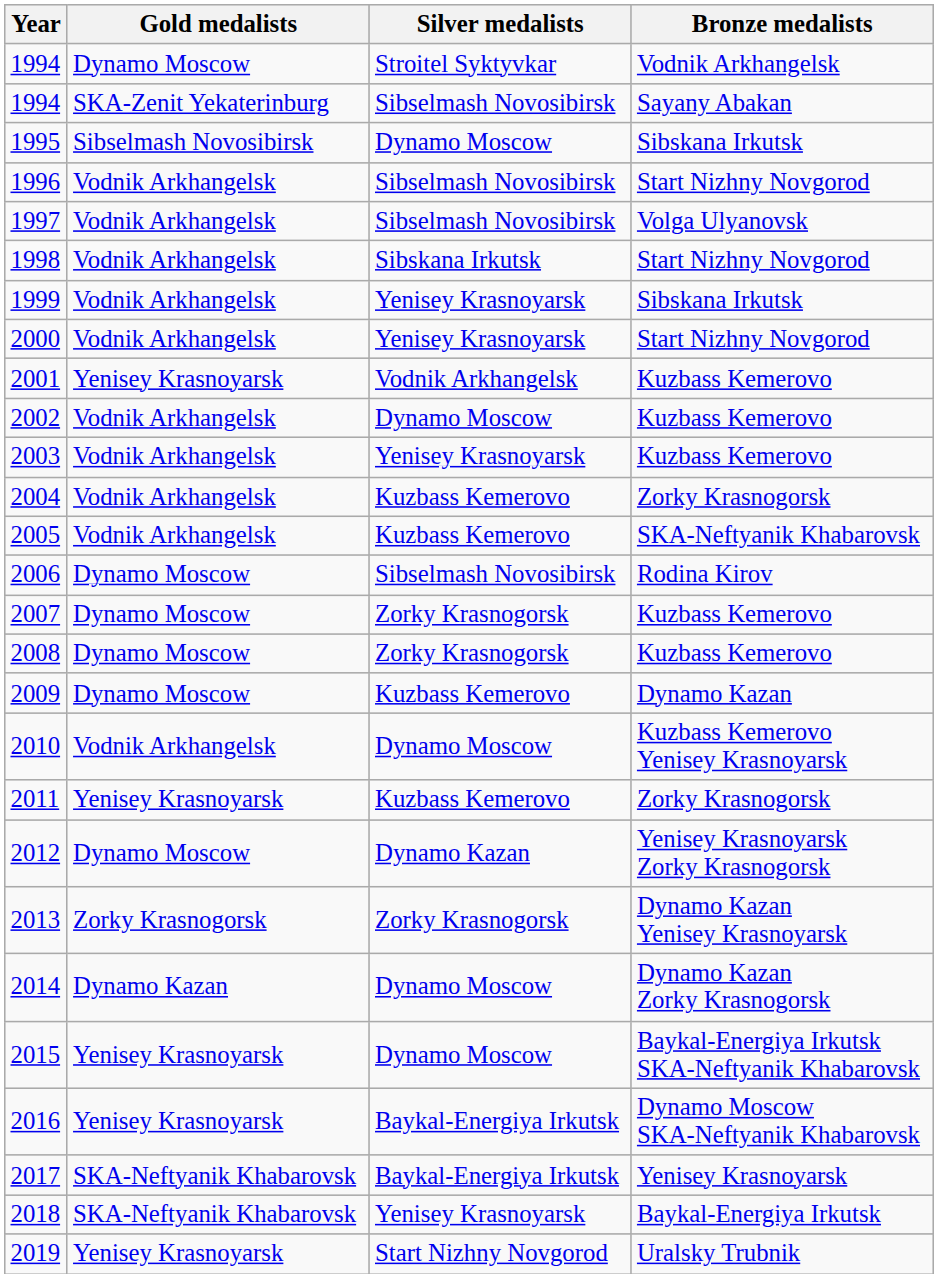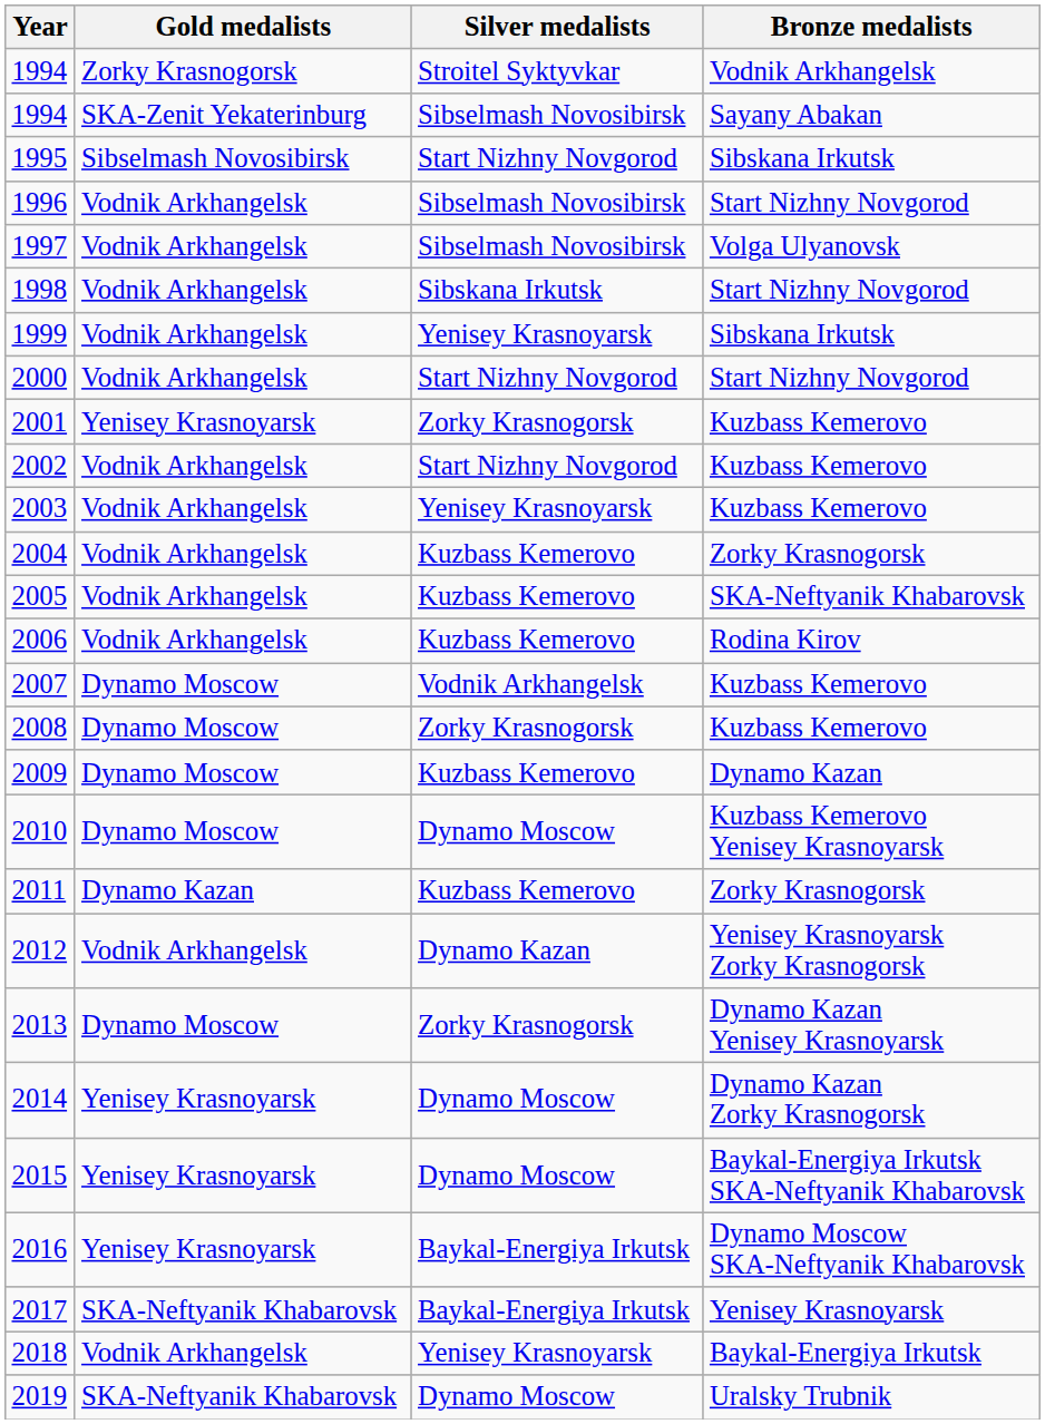1994 / Vodnik Arkhangelsk | Gold medalists: Dynamo Moscow -> Zorky Krasnogorsk
1995 | Silver medalists: Dynamo Moscow -> Start Nizhny Novgorod
2000 | Silver medalists: Yenisey Krasnoyarsk -> Start Nizhny Novgorod
2001 | Silver medalists: Vodnik Arkhangelsk -> Zorky Krasnogorsk
2002 | Silver medalists: Dynamo Moscow -> Start Nizhny Novgorod
2006 | Gold medalists: Dynamo Moscow -> Vodnik Arkhangelsk
2006 | Silver medalists: Sibselmash Novosibirsk -> Kuzbass Kemerovo
2007 | Silver medalists: Zorky Krasnogorsk -> Vodnik Arkhangelsk
2010 | Gold medalists: Vodnik Arkhangelsk -> Dynamo Moscow
2011 | Gold medalists: Yenisey Krasnoyarsk -> Dynamo Kazan
2012 | Gold medalists: Dynamo Moscow -> Vodnik Arkhangelsk
2013 | Gold medalists: Zorky Krasnogorsk -> Dynamo Moscow
2014 | Gold medalists: Dynamo Kazan -> Yenisey Krasnoyarsk
2018 | Gold medalists: SKA-Neftyanik Khabarovsk -> Vodnik Arkhangelsk
2019 | Gold medalists: Yenisey Krasnoyarsk -> SKA-Neftyanik Khabarovsk
2019 | Silver medalists: Start Nizhny Novgorod -> Dynamo Moscow
